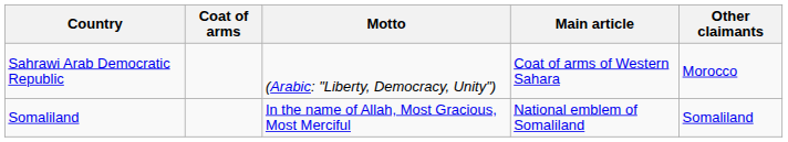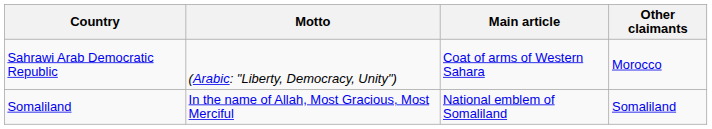- column: Coat of arms
